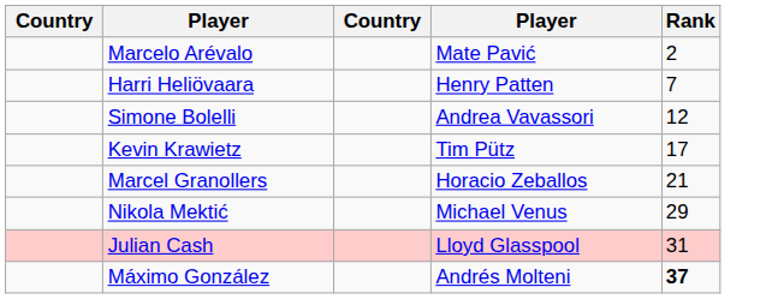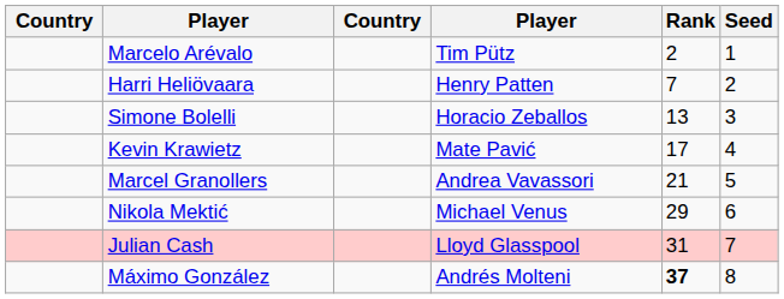+ column: Seed | 1 | 2 | 3 | 4 | 5 | 6 | 7 | 8
Marcelo Arévalo | column 4: Mate Pavić -> Tim Pütz
Simone Bolelli | column 4: Andrea Vavassori -> Horacio Zeballos
Simone Bolelli | Rank: 12 -> 13
Kevin Krawietz | column 4: Tim Pütz -> Mate Pavić
Marcel Granollers | column 4: Horacio Zeballos -> Andrea Vavassori
